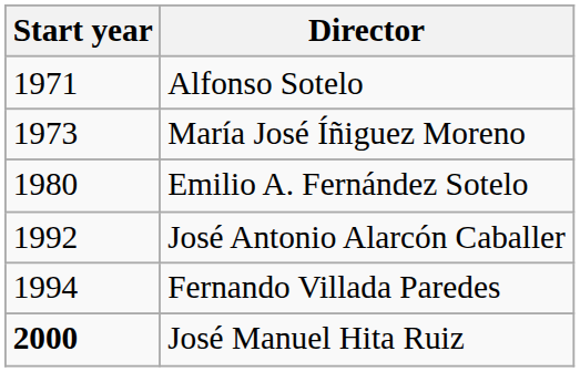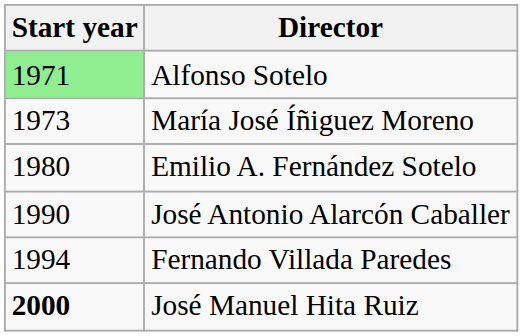Alfonso Sotelo | Start year: no background -> lightgreen background
José Antonio Alarcón Caballer | Start year: 1992 -> 1990
